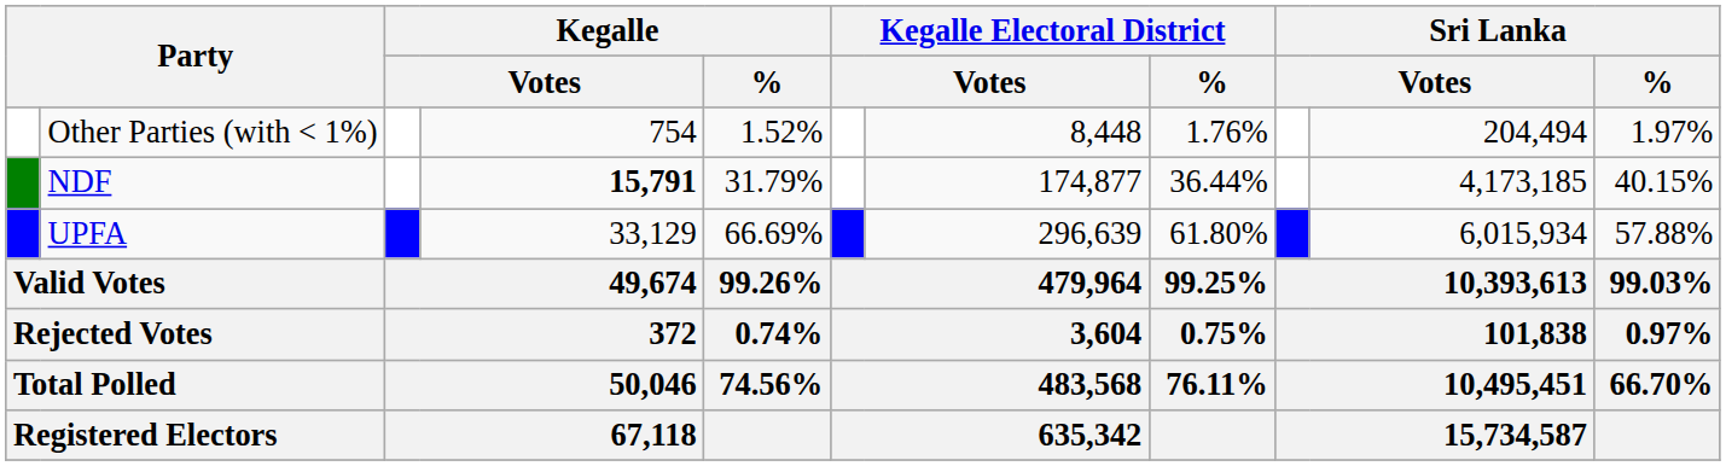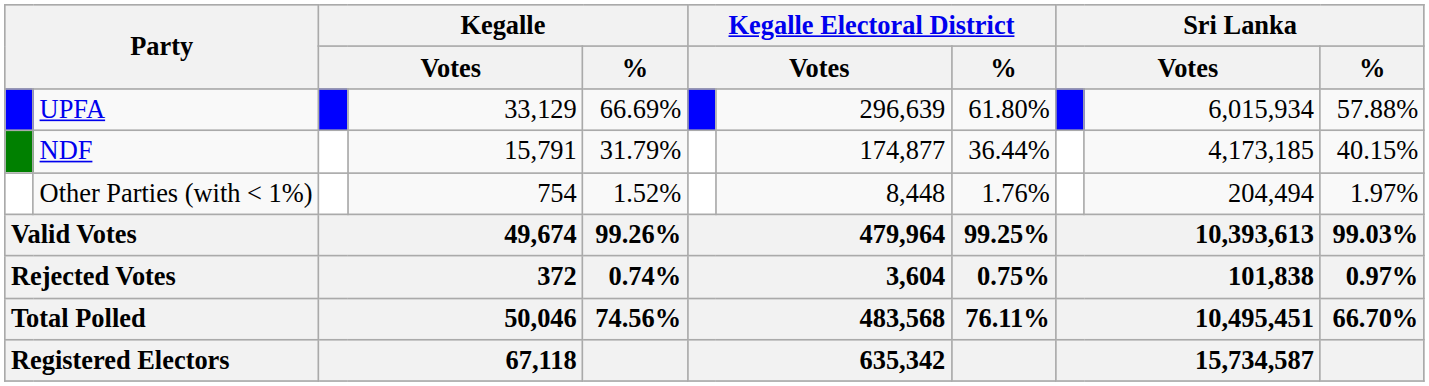rows swapped: UPFA <-> Other Parties (with < 1%)
NDF | column 4: bold -> normal
